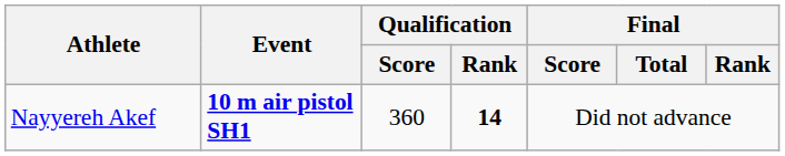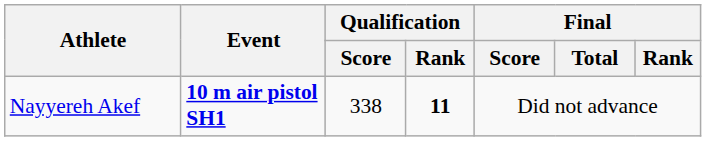Nayyereh Akef | Qualification / Score: 360 -> 338
Nayyereh Akef | Qualification / Rank: 14 -> 11
